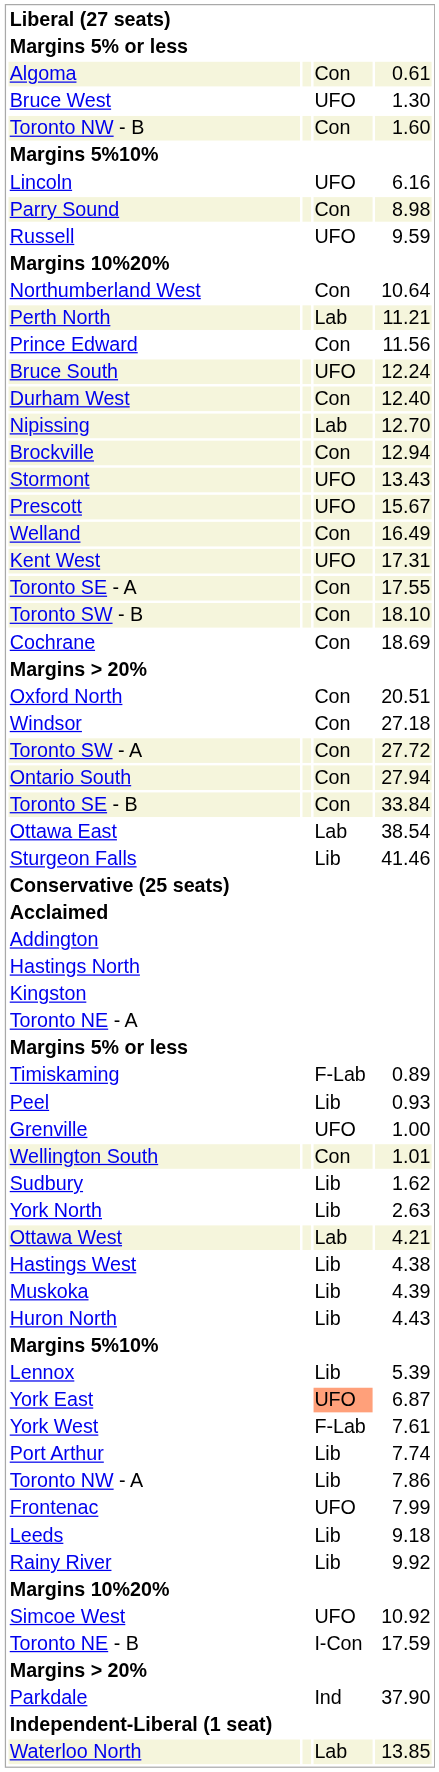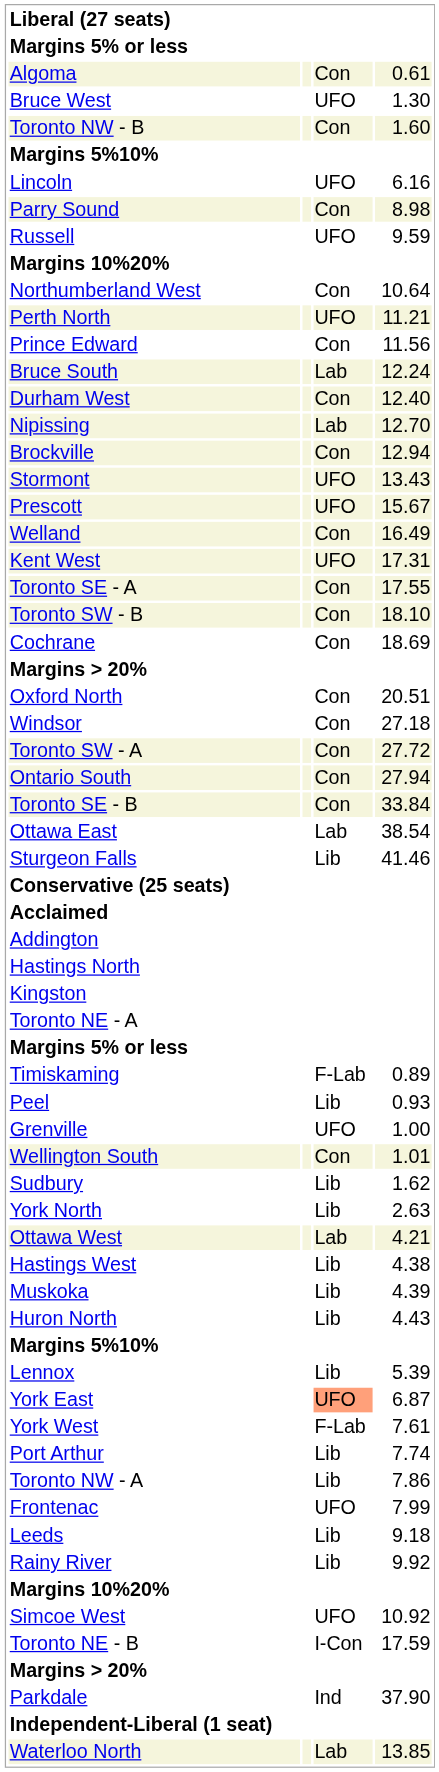Perth North | column 3: Lab -> UFO
Bruce South | column 3: UFO -> Lab
